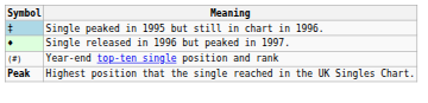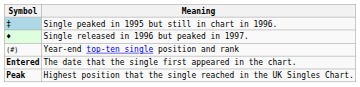+ row: Entered | The date that the single first appeared in the chart.
